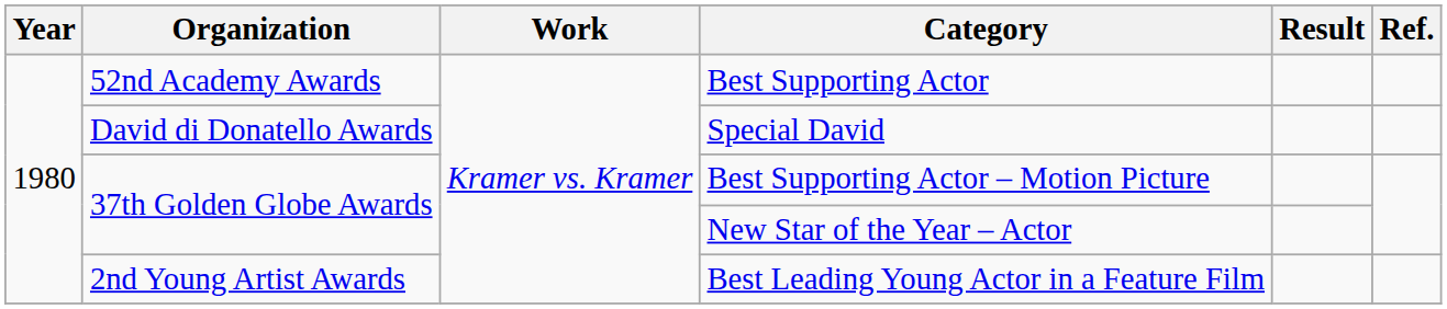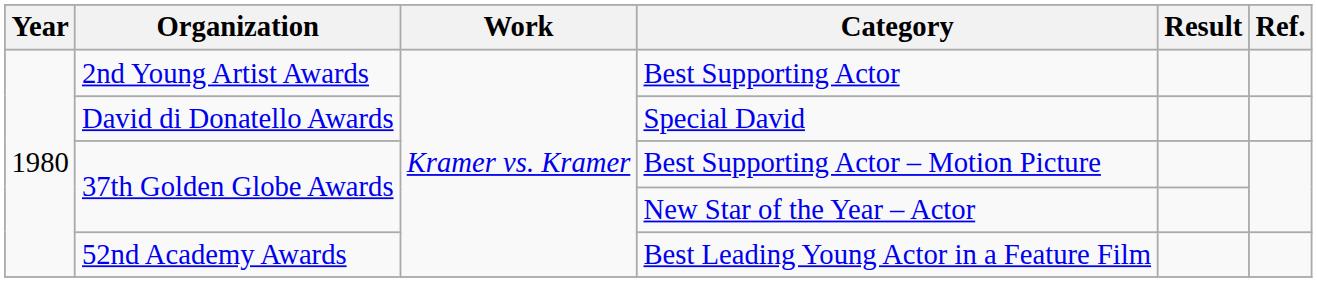Best Supporting Actor | Organization: 52nd Academy Awards -> 2nd Young Artist Awards
Best Leading Young Actor in a Feature Film | Organization: 2nd Young Artist Awards -> 52nd Academy Awards
